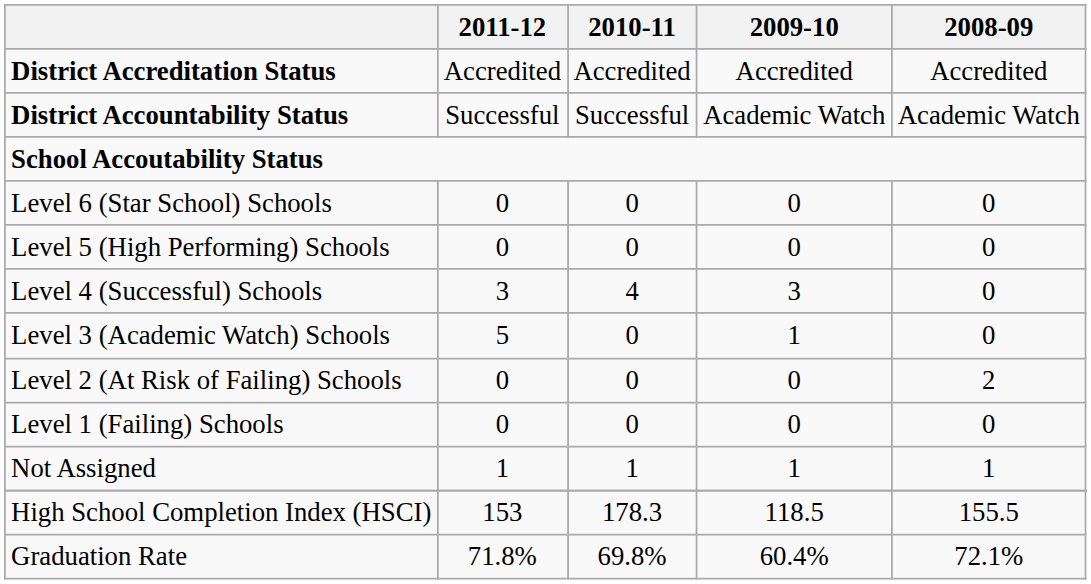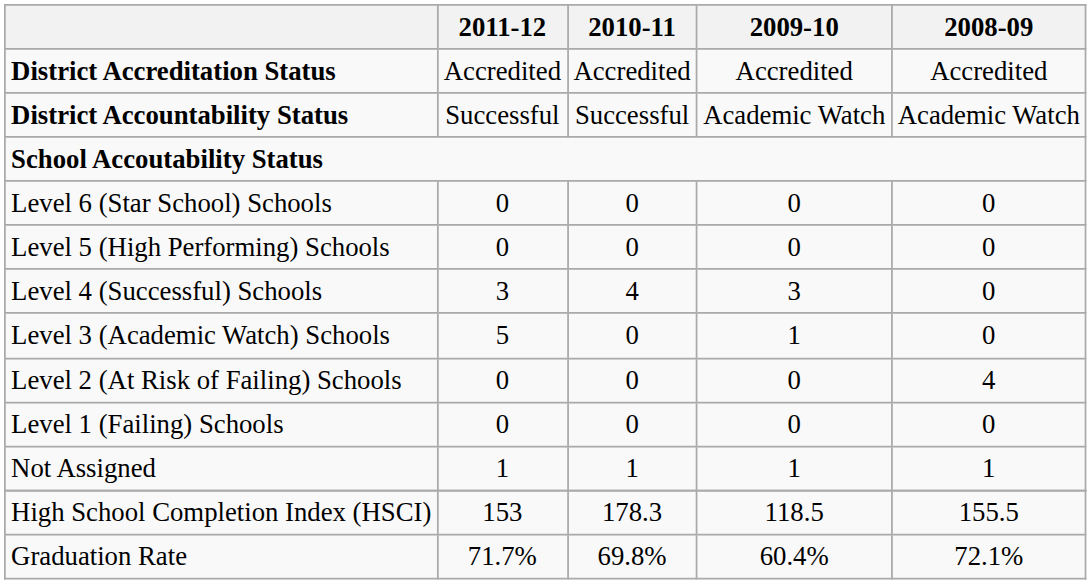Level 2 (At Risk of Failing) Schools | 2008-09: 2 -> 4
Graduation Rate | 2011-12: 71.8% -> 71.7%
